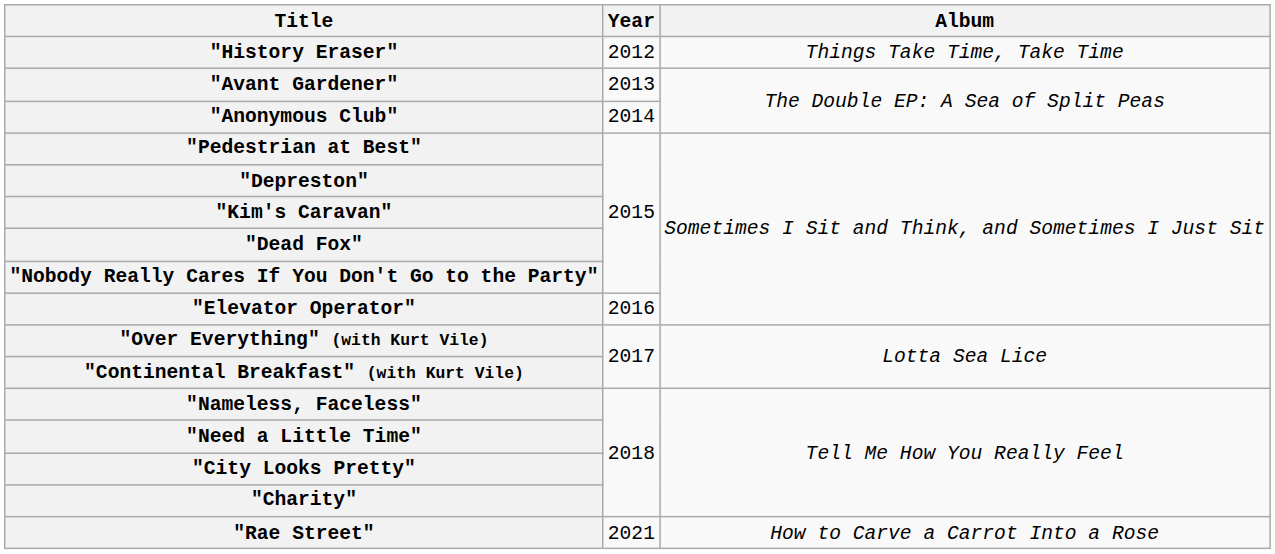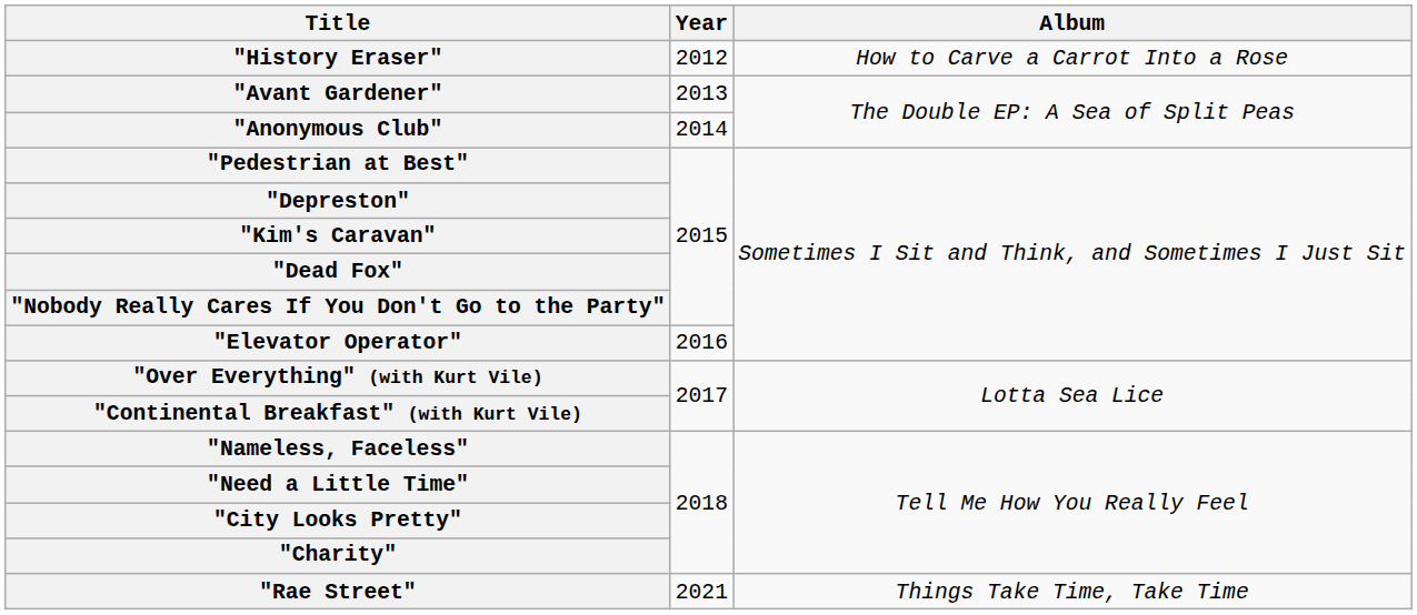"History Eraser" | Album: Things Take Time, Take Time -> How to Carve a Carrot Into a Rose
"Rae Street" | Album: How to Carve a Carrot Into a Rose -> Things Take Time, Take Time
